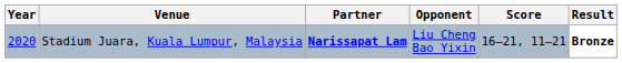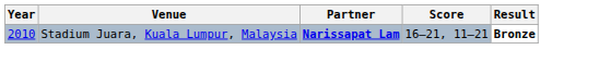- column: Opponent | Liu Cheng Bao Yixin
Stadium Juara, Kuala Lumpur, Malaysia | Year: 2020 -> 2010
